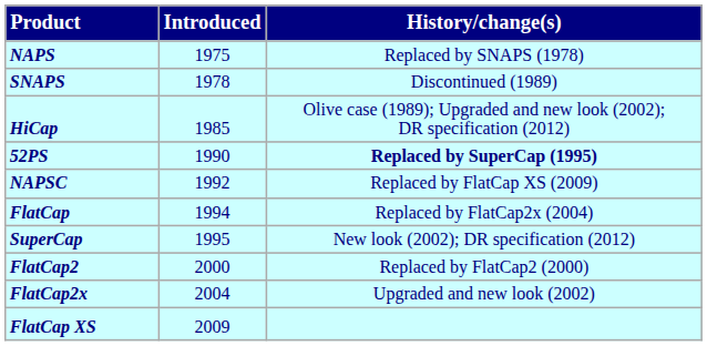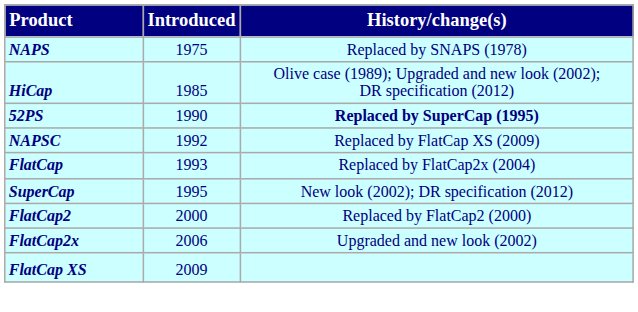- row: SNAPS | 1978 | Discontinued (1989)
FlatCap | column 2: 1994 -> 1993
FlatCap2x | column 2: 2004 -> 2006
